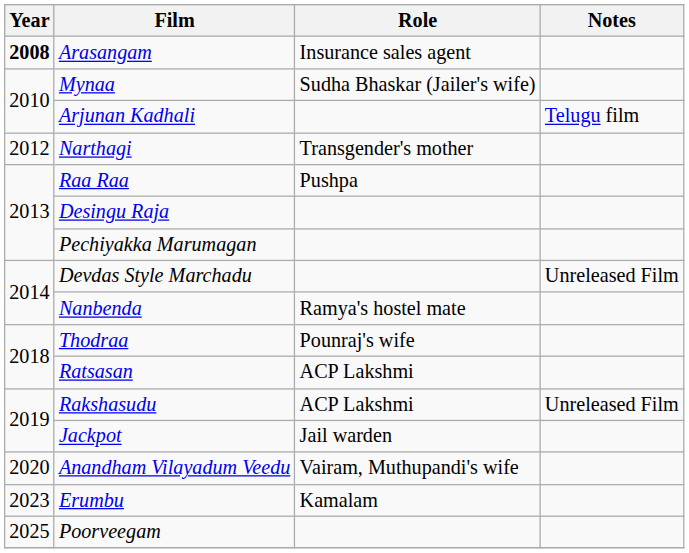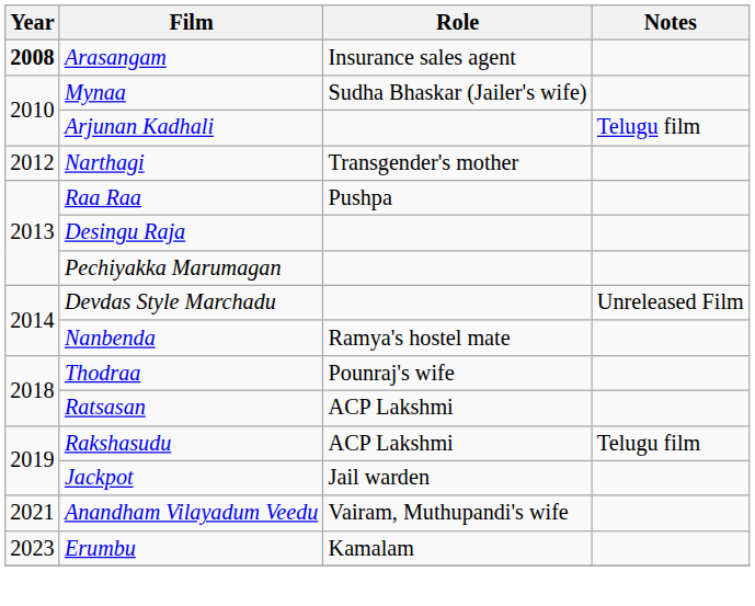Rakshasudu | Notes: Unreleased Film -> Telugu film
Anandham Vilayadum Veedu | Year: 2020 -> 2021
- row: 2025 | Poorveegam
